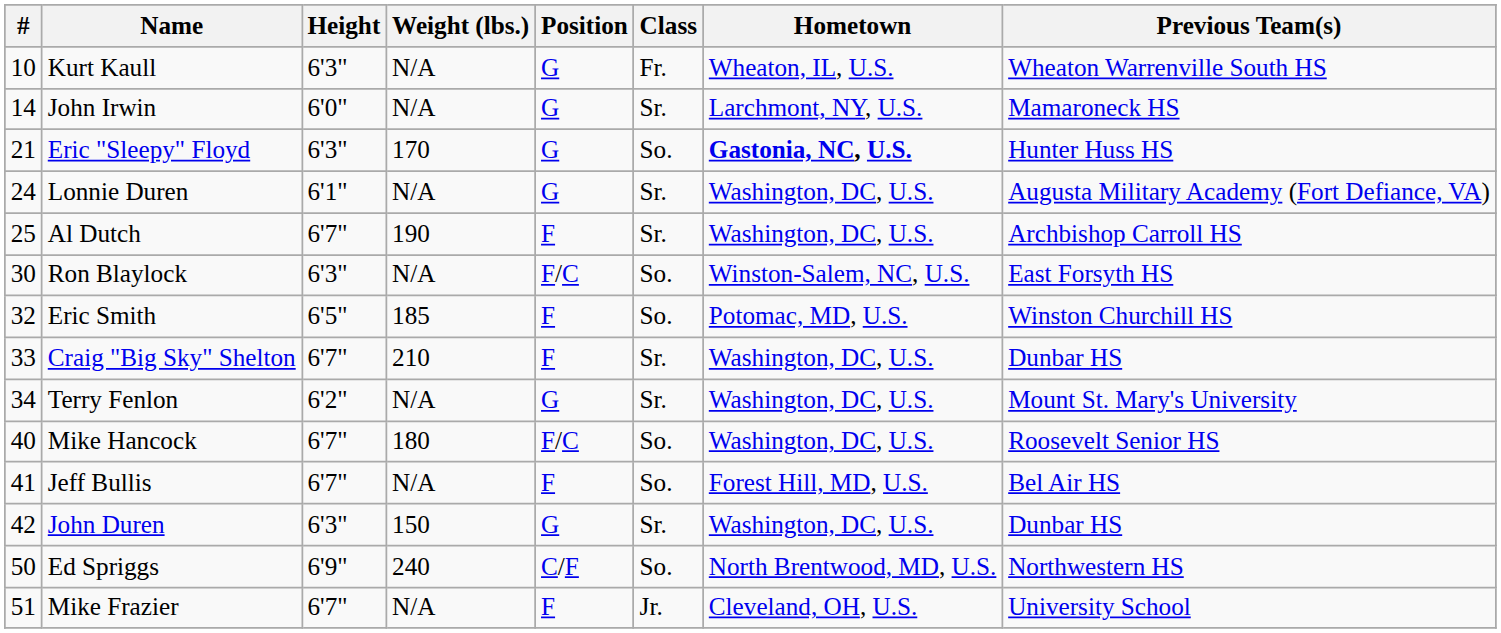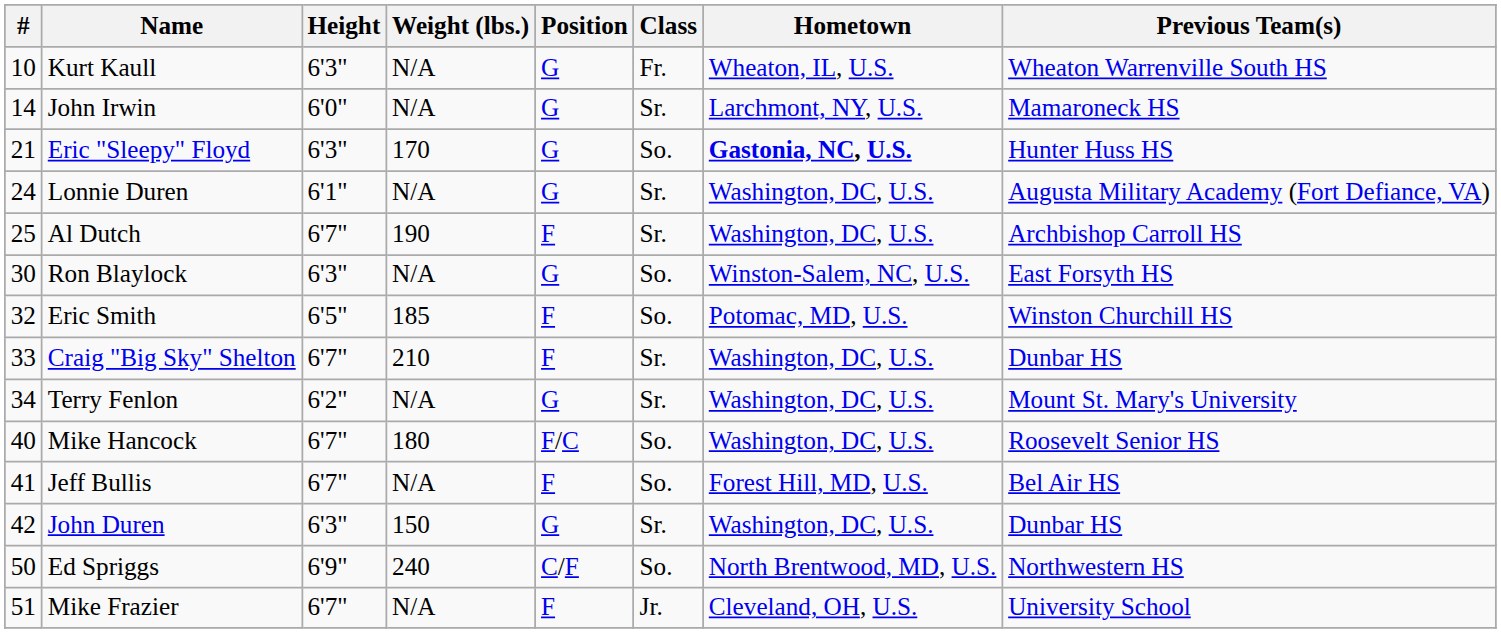Ron Blaylock | Position: F/C -> G
